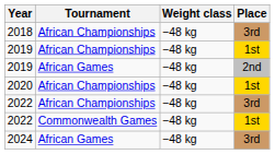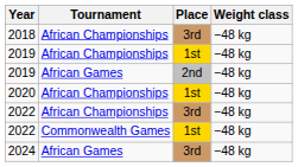columns swapped: Place <-> Weight class
